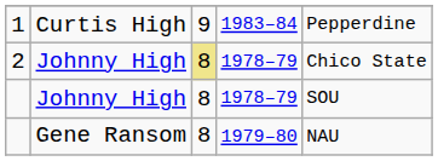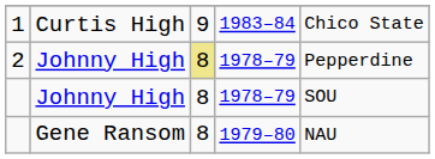1 | column 5: Pepperdine -> Chico State
2 | column 5: Chico State -> Pepperdine
